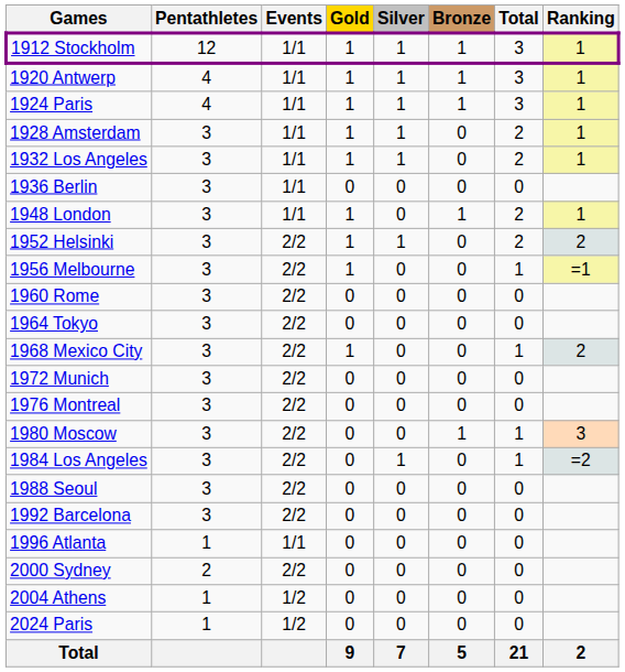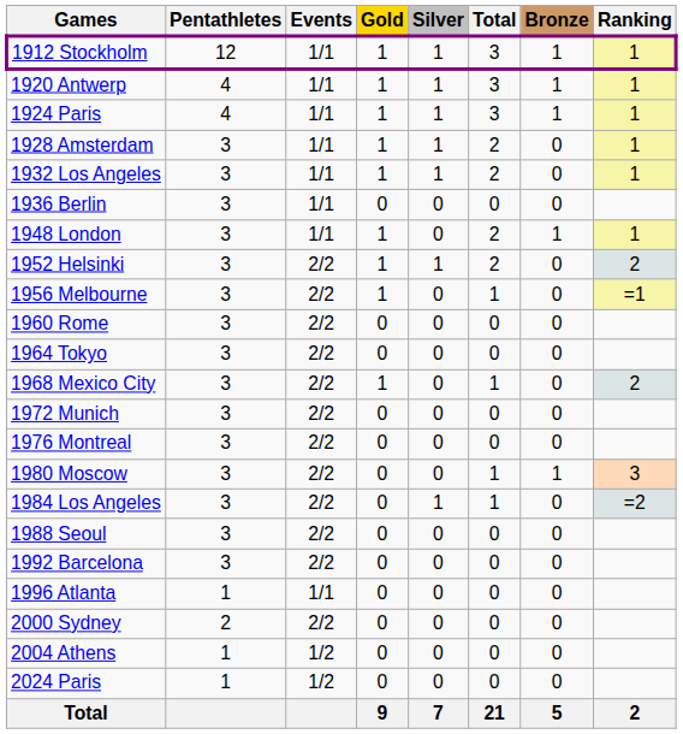columns swapped: Bronze <-> Total
